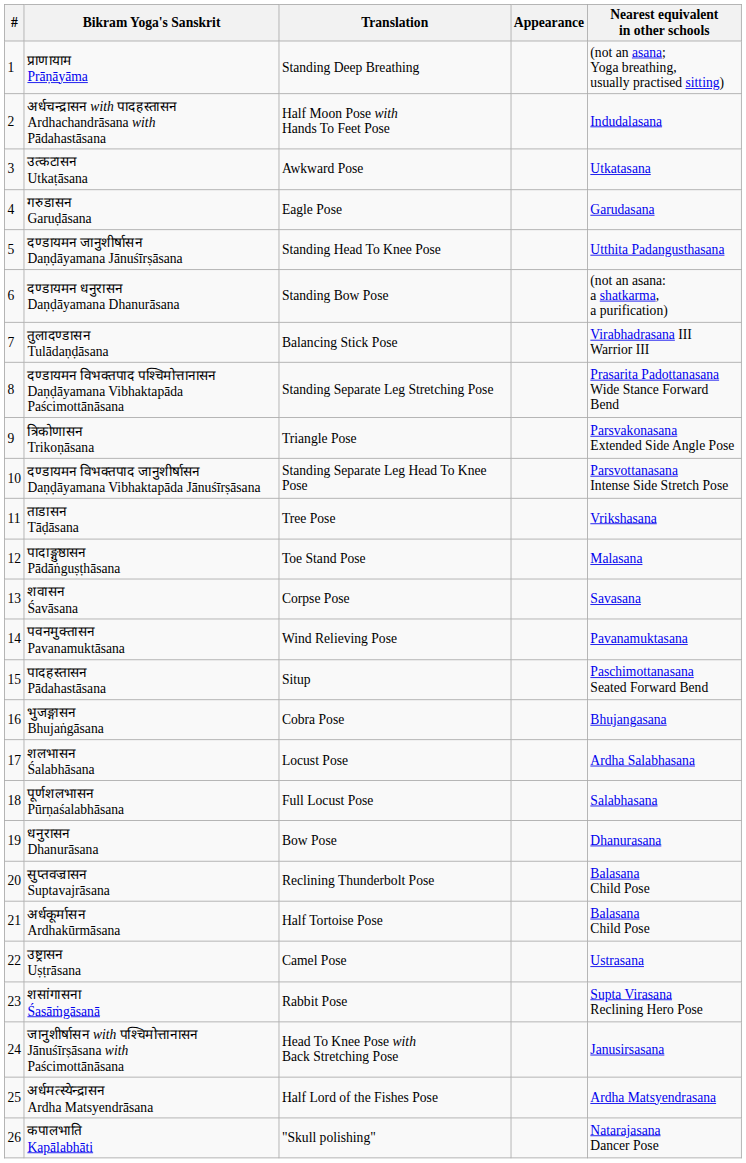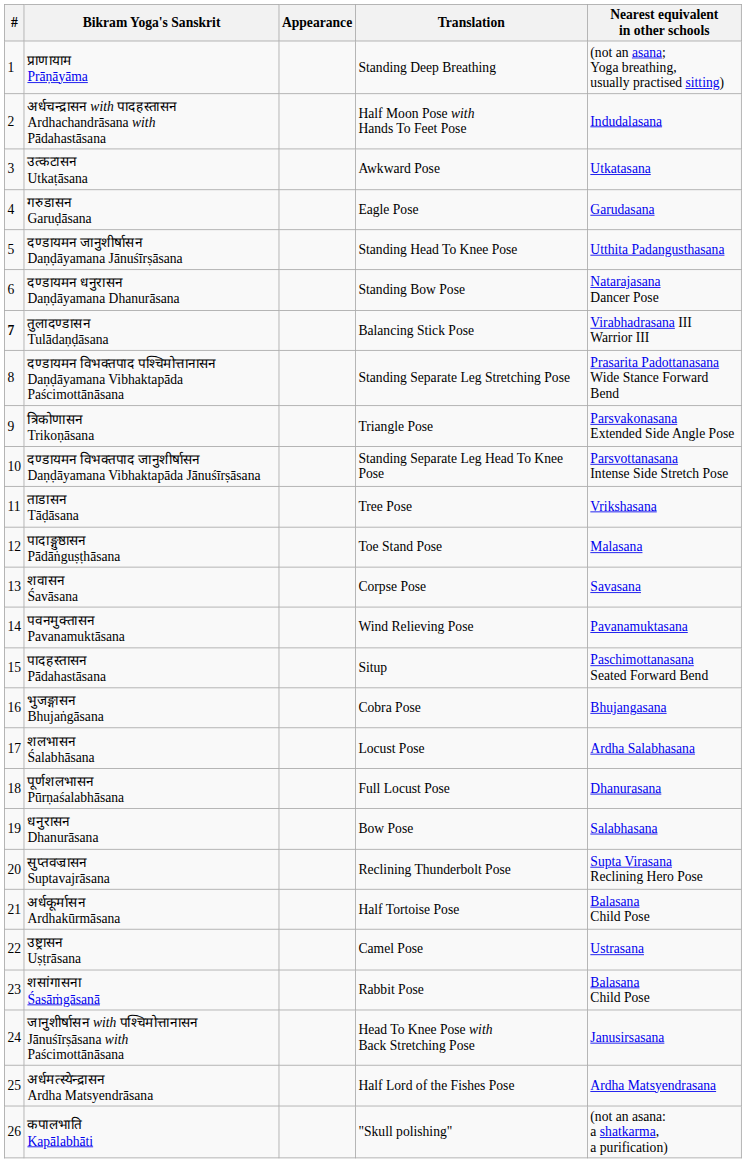columns swapped: Translation <-> Appearance
दण्डायमन धनुरासन Daṇḍāyamana Dhanurāsana | Nearest equivalent in other schools: (not an asana: a shatkarma, a purification) -> Natarajasana Dancer Pose
तुलादण्डासन Tulādaṇḍāsana | #: normal -> bold
पूर्णशलभासन Pūrṇaśalabhāsana | Nearest equivalent in other schools: Salabhasana -> Dhanurasana
धनुरासन Dhanurāsana | Nearest equivalent in other schools: Dhanurasana -> Salabhasana
सुप्तवज्रासन Suptavajrāsana | Nearest equivalent in other schools: Balasana Child Pose -> Supta Virasana Reclining Hero Pose
शसांगासना Śasāṁgāsanā | Nearest equivalent in other schools: Supta Virasana Reclining Hero Pose -> Balasana Child Pose
कपालभाति Kapālabhāti | Nearest equivalent in other schools: Natarajasana Dancer Pose -> (not an asana: a shatkarma, a purification)
